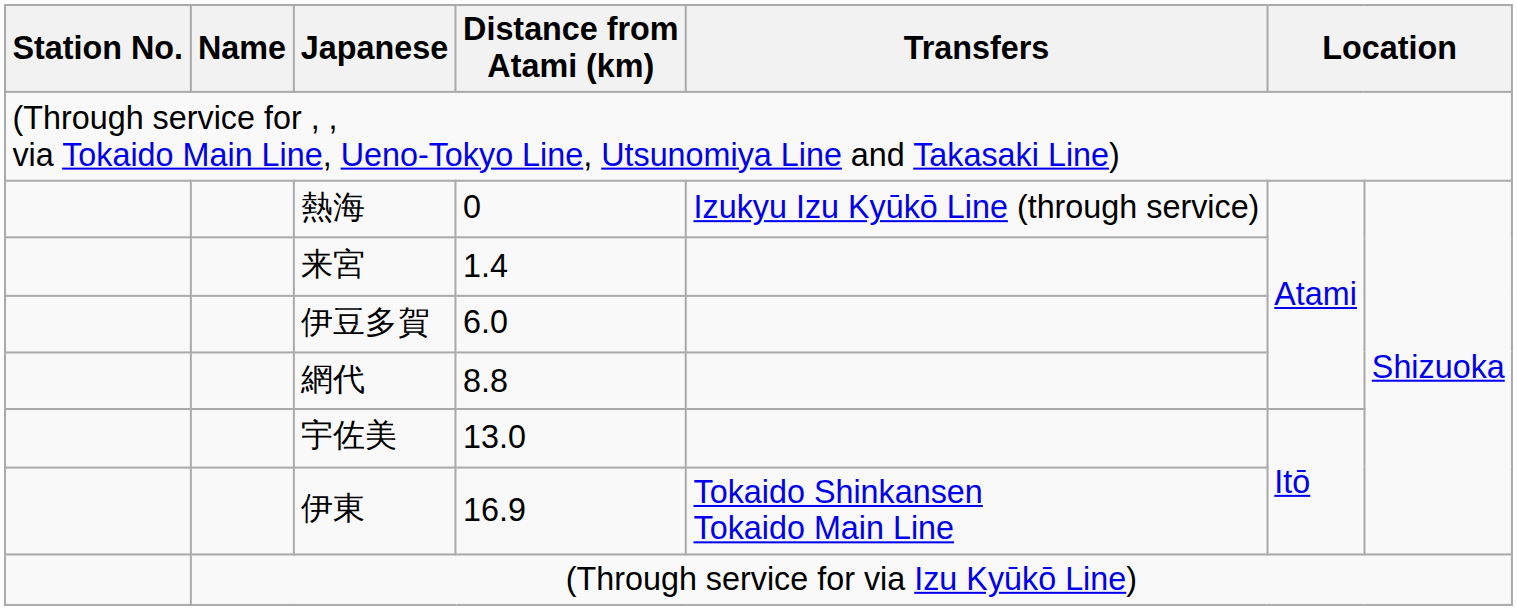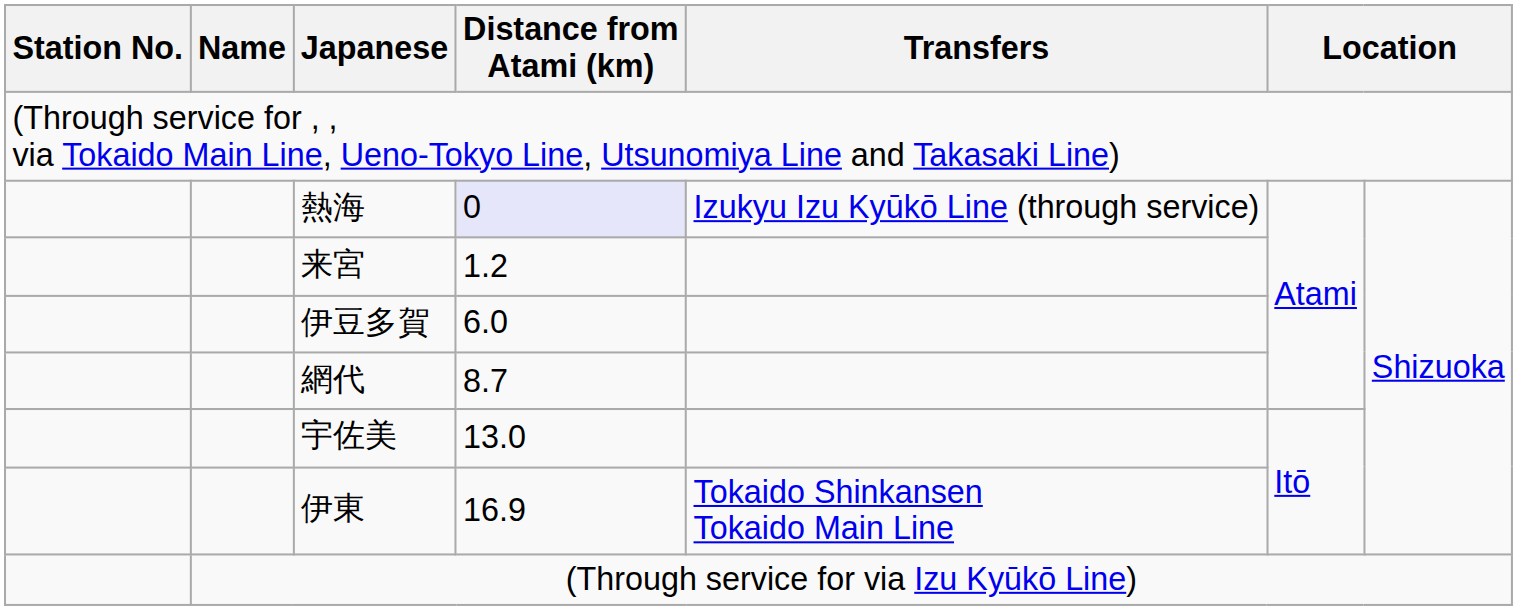熱海 | Distance from Atami (km): no background -> lavender background
来宮 | Distance from Atami (km): 1.4 -> 1.2
網代 | Distance from Atami (km): 8.8 -> 8.7
